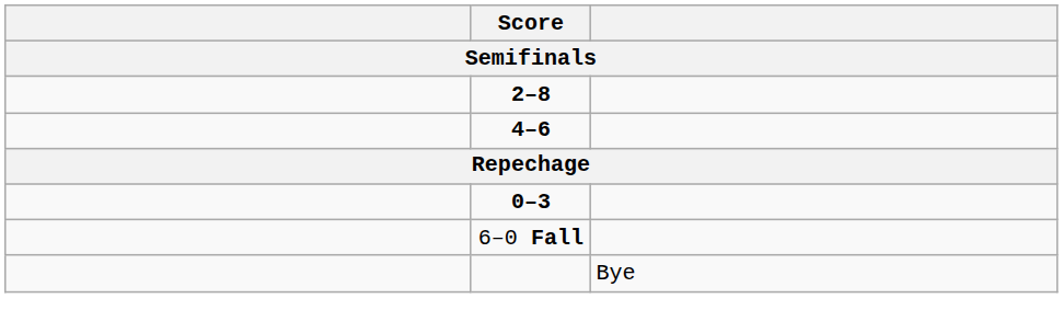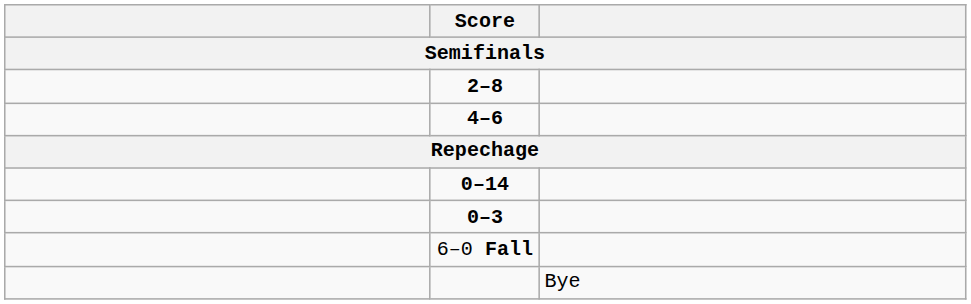+ row: 0–14
